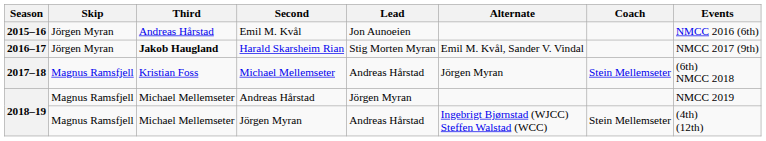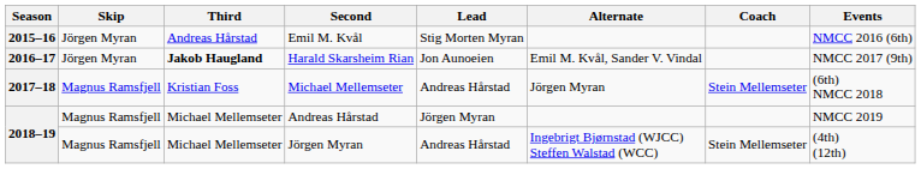Emil M. Kvål | Lead: Jon Aunoeien -> Stig Morten Myran
Harald Skarsheim Rian | Lead: Stig Morten Myran -> Jon Aunoeien
